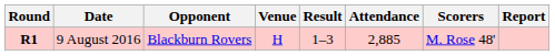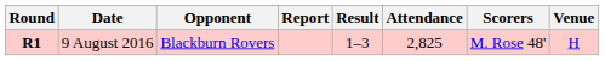columns swapped: Venue <-> Report
9 August 2016 | Attendance: 2,885 -> 2,825
